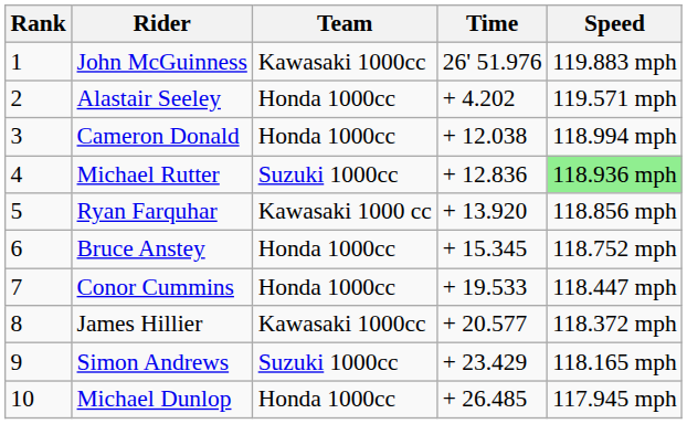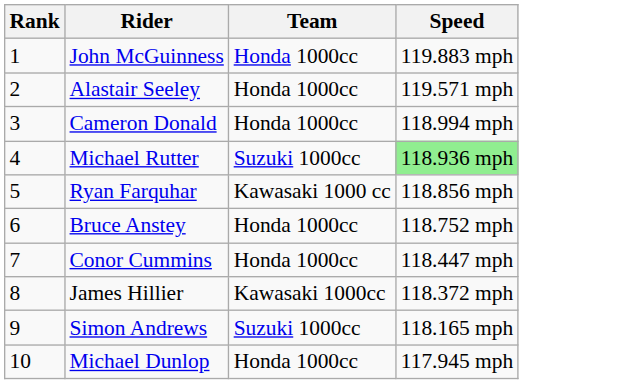- column: Time | 26' 51.976 | + 4.202 | + 12.038 | + 12.836 | + 13.920 | + 15.345 | + 19.533 | + 20.577 | + 23.429 | + 26.485
John McGuinness | Team: Kawasaki 1000cc -> Honda 1000cc
